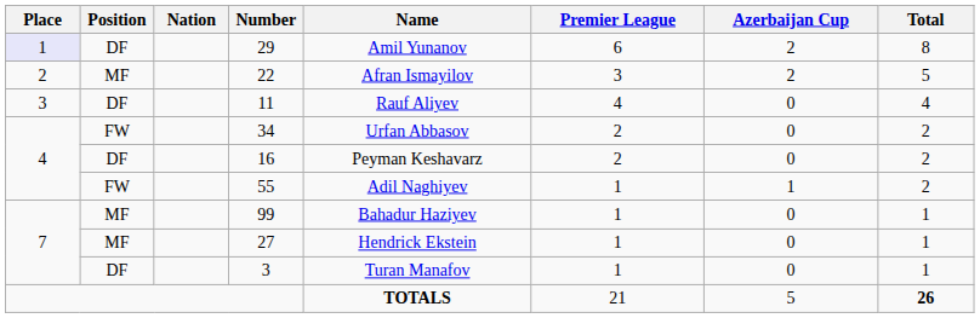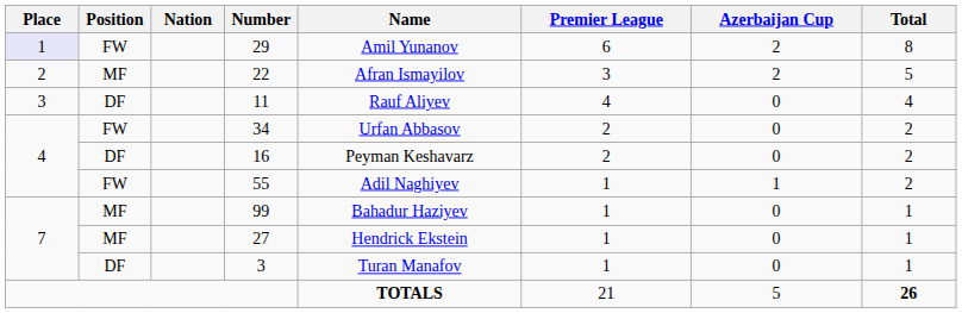29 | Position: DF -> FW
